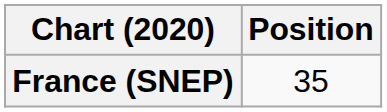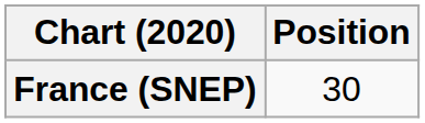France (SNEP) | Position: 35 -> 30
